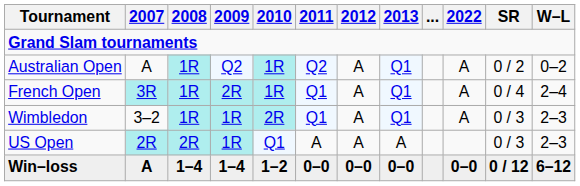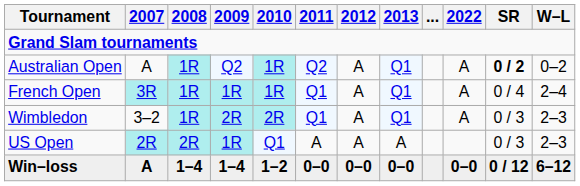Australian Open | SR: normal -> bold
French Open | 2009: 2R -> 1R
Wimbledon | 2009: 1R -> 2R
